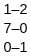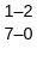- row: 0–1
